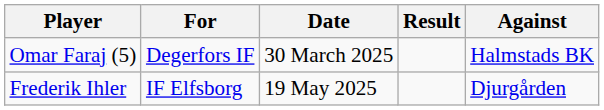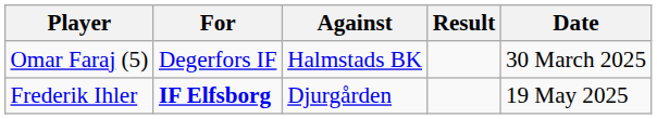columns swapped: Against <-> Date
Frederik Ihler | For: normal -> bold
